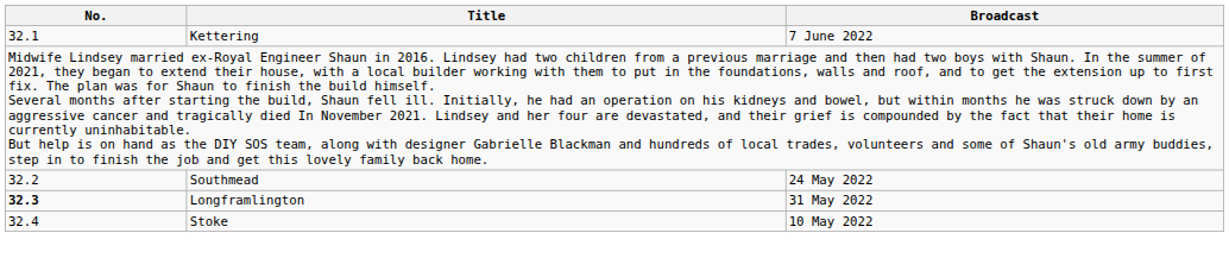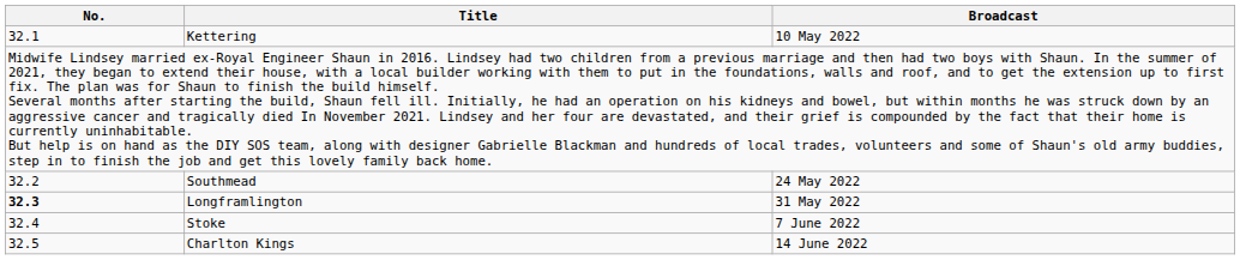Kettering | Broadcast: 7 June 2022 -> 10 May 2022
Stoke | Broadcast: 10 May 2022 -> 7 June 2022
+ row: 32.5 | Charlton Kings | 14 June 2022
